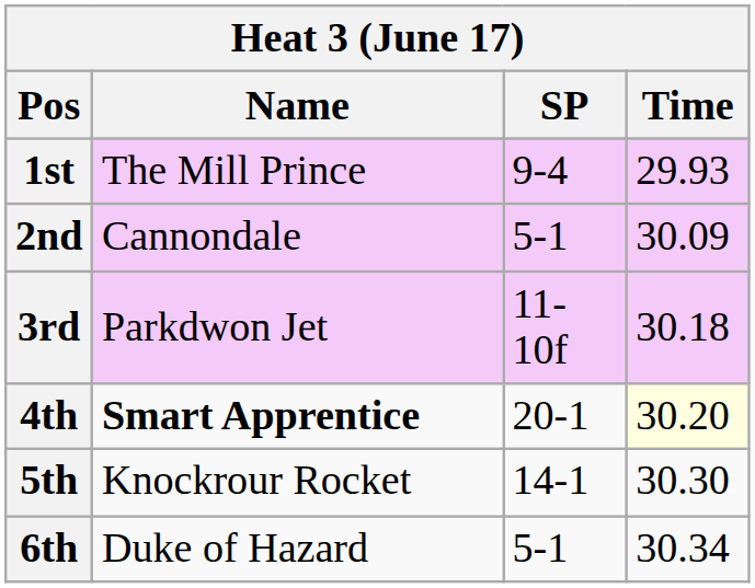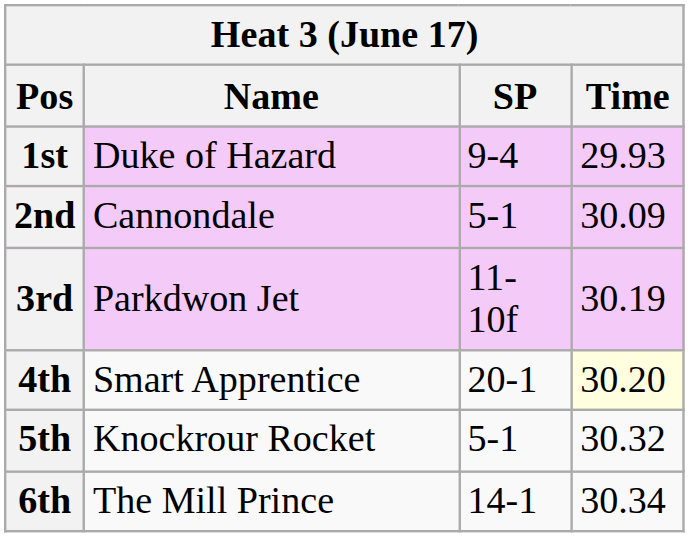1st | Name: The Mill Prince -> Duke of Hazard
3rd | Time: 30.18 -> 30.19
4th | Name: bold -> normal
5th | SP: 14-1 -> 5-1
5th | Time: 30.30 -> 30.32
6th | Name: Duke of Hazard -> The Mill Prince
6th | SP: 5-1 -> 14-1
